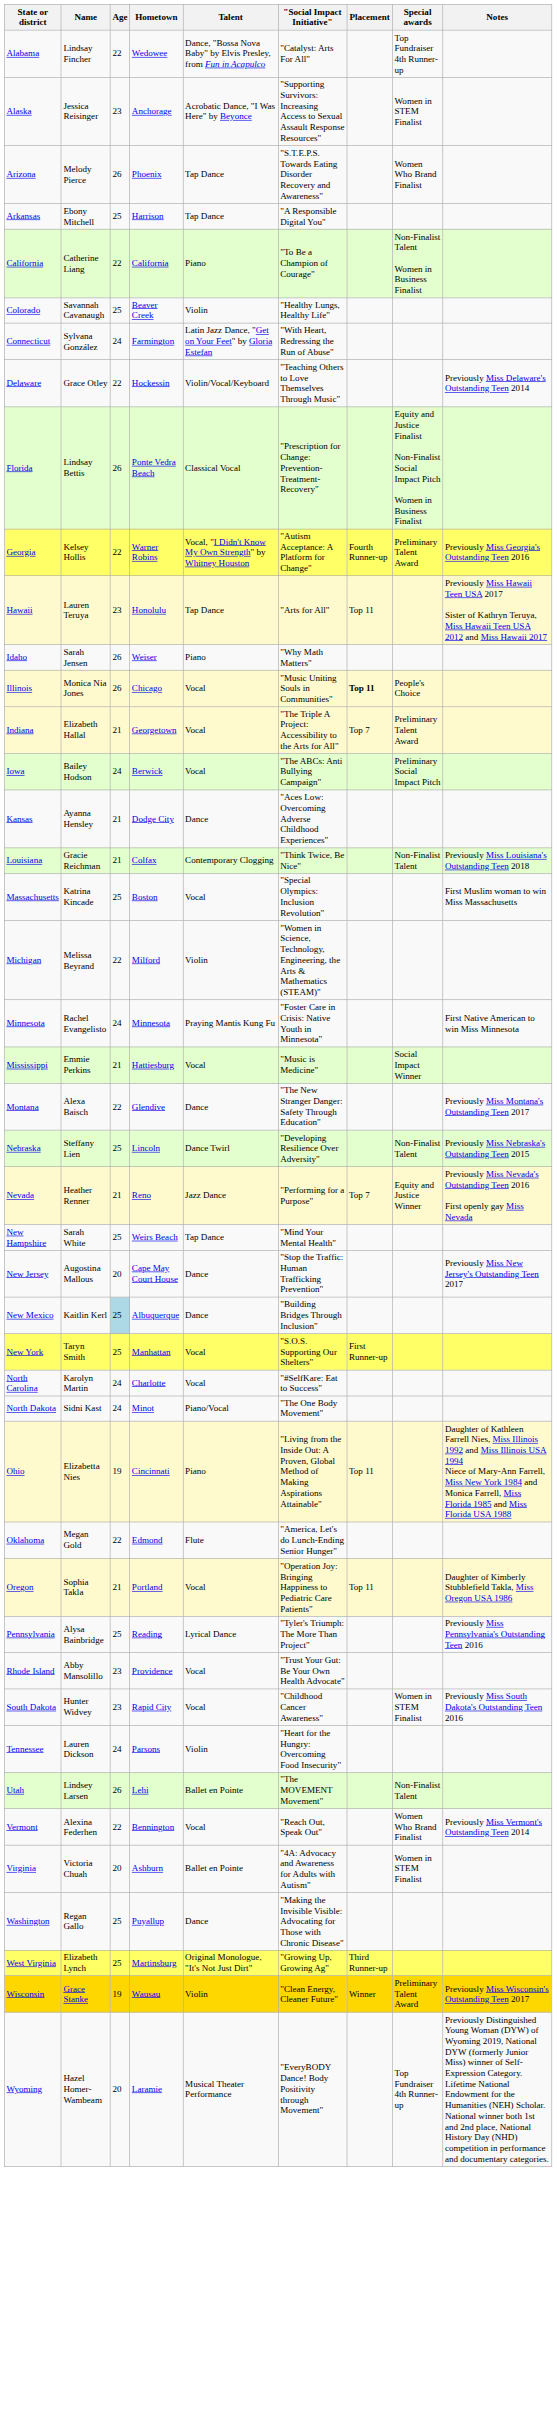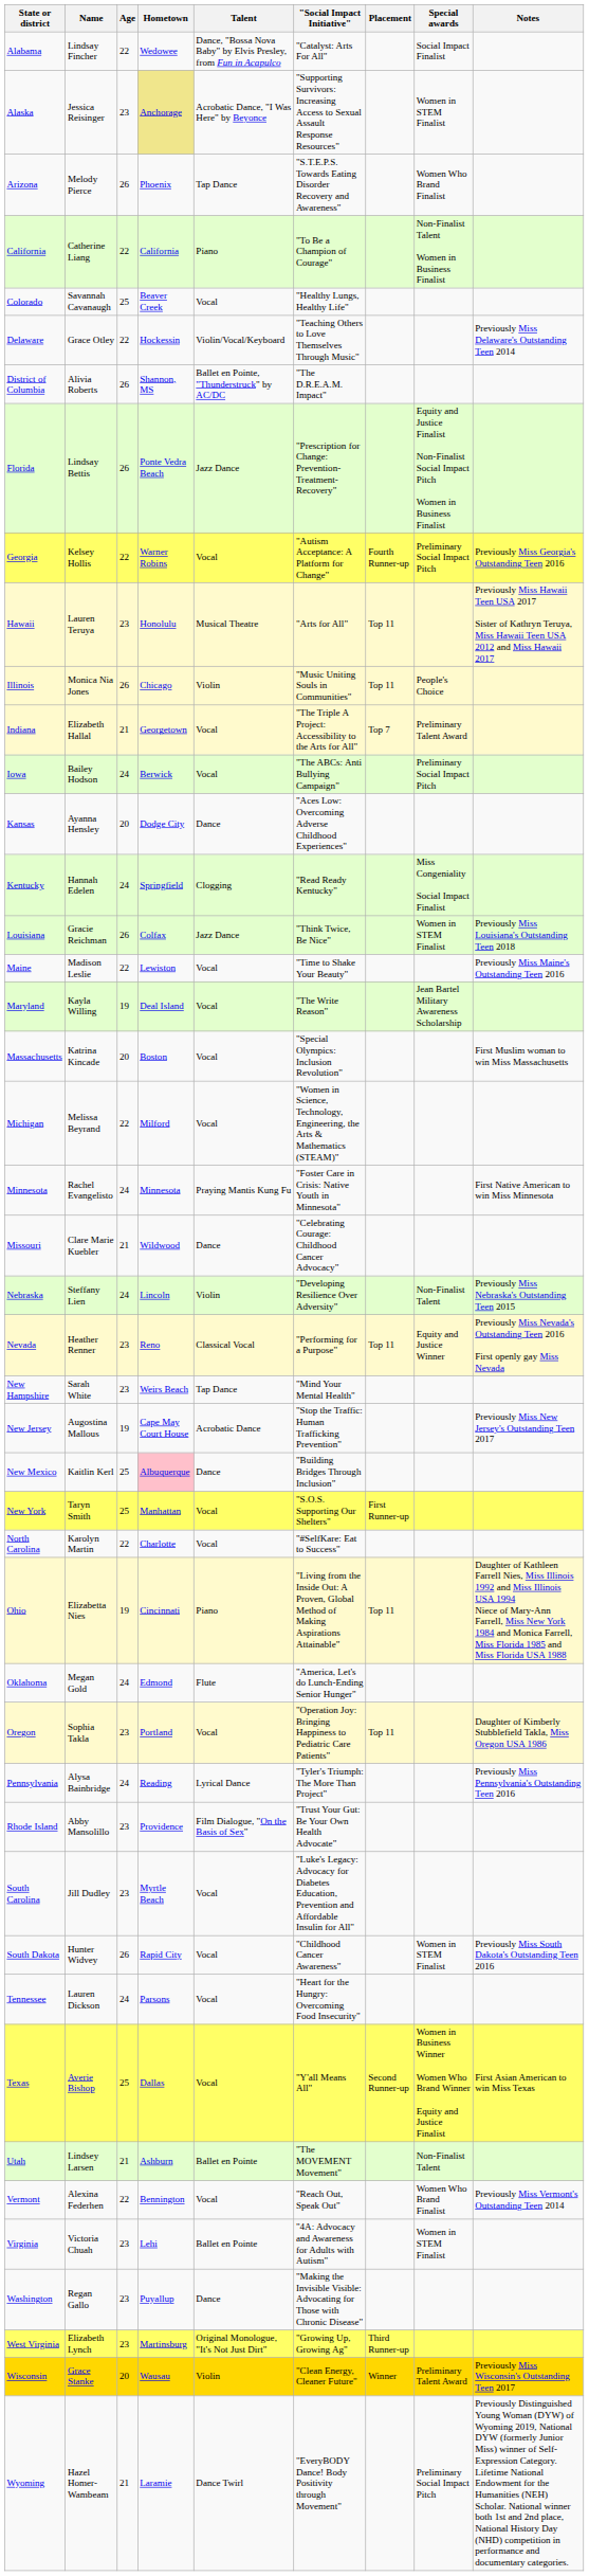Alabama | Special awards: Top Fundraiser 4th Runner-up -> Social Impact Finalist
Alaska | Hometown: no background -> khaki background
- row: Arkansas | Ebony Mitchell | 25 | Harrison | Tap Dance | "A Responsible Digital You"
Colorado | Talent: Violin -> Vocal
- row: Connecticut | Sylvana González | 24 | Farmington | Latin Jazz Dance, "Get on Your Feet" by Gloria Estefan | "With Heart, Redressing the Run of Abuse"
+ row: District of Columbia | Alivia Roberts | 26 | Shannon, MS | Ballet en Pointe, "Thunderstruck" by AC/DC | "The D.R.E.A.M. Impact"
Florida | Talent: Classical Vocal -> Jazz Dance
Georgia | Talent: Vocal, "I Didn't Know My Own Strength" by Whitney Houston -> Vocal
Georgia | Special awards: Preliminary Talent Award -> Preliminary Social Impact Pitch
Hawaii | Talent: Tap Dance -> Musical Theatre
- row: Idaho | Sarah Jensen | 26 | Weiser | Piano | "Why Math Matters"
Illinois | Talent: Vocal -> Violin
Illinois | Placement: bold -> normal
Kansas | Age: 21 -> 20
+ row: Kentucky | Hannah Edelen | 24 | Springfield | Clogging | "Read Ready Kentucky" | Miss Congeniality Social Impact Finalist
Louisiana | Age: 21 -> 26
Louisiana | Talent: Contemporary Clogging -> Jazz Dance
Louisiana | Special awards: Non-Finalist Talent -> Women in STEM Finalist
+ row: Maine | Madison Leslie | 22 | Lewiston | Vocal | "Time to Shake Your Beauty" | Previously Miss Maine's Outstanding Teen 2016
+ row: Maryland | Kayla Willing | 19 | Deal Island | Vocal | "The Write Reason" | Jean Bartel Military Awareness Scholarship
Massachusetts | Age: 25 -> 20
Michigan | Talent: Violin -> Vocal
- row: Mississippi | Emmie Perkins | 21 | Hattiesburg | Vocal | "Music is Medicine" | Social Impact Winner
+ row: Missouri | Clare Marie Kuebler | 21 | Wildwood | Dance | "Celebrating Courage: Childhood Cancer Advocacy"
- row: Montana | Alexa Baisch | 22 | Glendive | Dance | "The New Stranger Danger: Safety Through Education" | Previously Miss Montana's Outstanding Teen 2017
Nebraska | Age: 25 -> 24
Nebraska | Talent: Dance Twirl -> Violin
Nevada | Age: 21 -> 23
Nevada | Talent: Jazz Dance -> Classical Vocal
Nevada | Placement: Top 7 -> Top 11
New Hampshire | Age: 25 -> 23
New Jersey | Age: 20 -> 19
New Jersey | Talent: Dance -> Acrobatic Dance
New Mexico | Age: lightblue background -> no background
New Mexico | Hometown: no background -> pink background
North Carolina | Age: 24 -> 22
- row: North Dakota | Sidni Kast | 24 | Minot | Piano/Vocal | "The One Body Movement"
Oklahoma | Age: 22 -> 24
Oregon | Age: 21 -> 23
Pennsylvania | Age: 25 -> 24
Rhode Island | Talent: Vocal -> Film Dialogue, "On the Basis of Sex"
+ row: South Carolina | Jill Dudley | 23 | Myrtle Beach | Vocal | "Luke's Legacy: Advocacy for Diabetes Education, Prevention and Affordable Insulin for All"
South Dakota | Age: 23 -> 26
Tennessee | Talent: Violin -> Vocal
+ row: Texas | Averie Bishop | 25 | Dallas | Vocal | "Y'all Means All" | Second Runner-up | Women in Business Winner Women Who Brand Winner Equity and Justice Finalist | First Asian American to win Miss Texas
Utah | Age: 26 -> 21
Utah | Hometown: Lehi -> Ashburn
Virginia | Age: 20 -> 23
Virginia | Hometown: Ashburn -> Lehi
Washington | Age: 25 -> 23
West Virginia | Age: 25 -> 23
Wisconsin | Age: 19 -> 20
Wyoming | Age: 20 -> 21
Wyoming | Talent: Musical Theater Performance -> Dance Twirl
Wyoming | Special awards: Top Fundraiser 4th Runner-up -> Preliminary Social Impact Pitch
